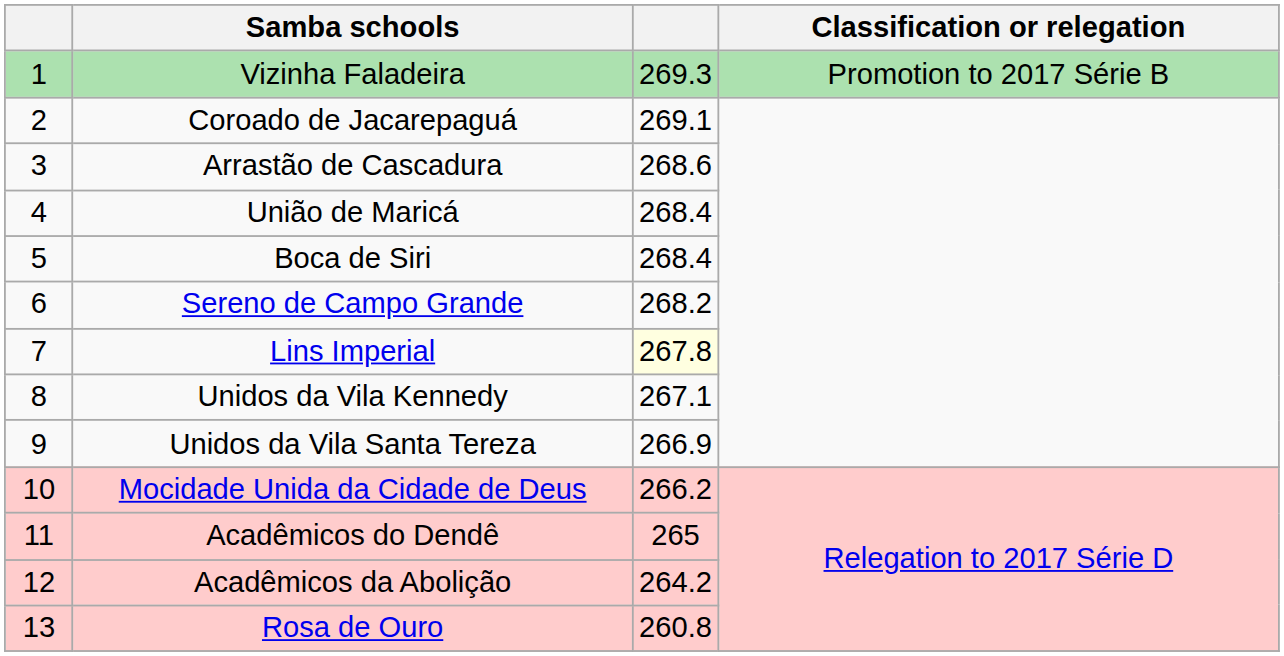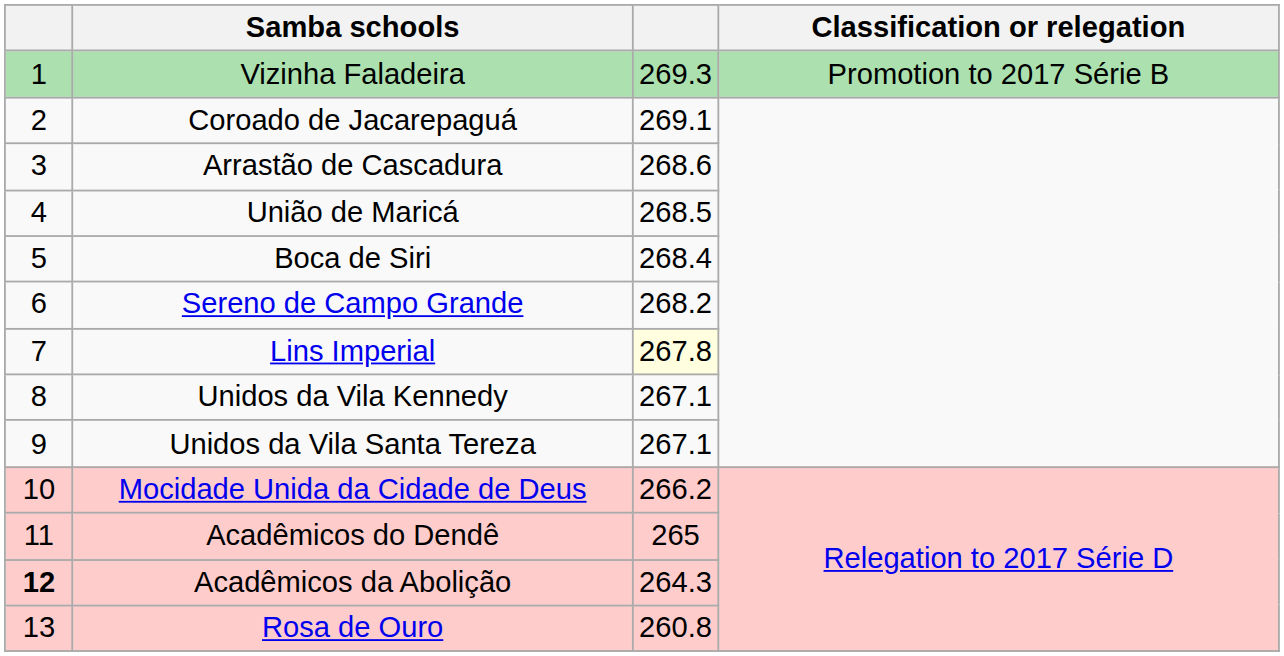União de Maricá | column 3: 268.4 -> 268.5
Unidos da Vila Santa Tereza | column 3: 266.9 -> 267.1
Acadêmicos da Abolição | column 1: normal -> bold
Acadêmicos da Abolição | column 3: 264.2 -> 264.3
